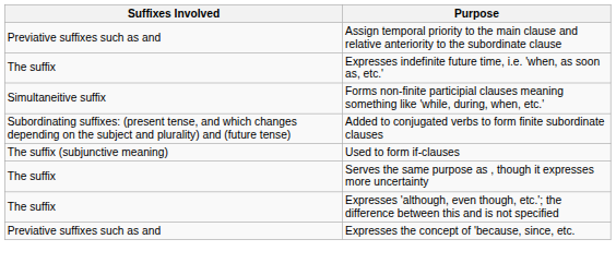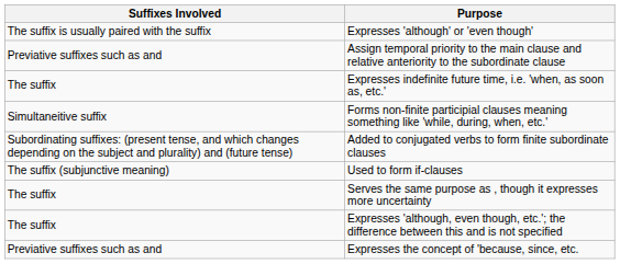+ row: The suffix is usually paired with the suffix | Expresses 'although' or 'even though'
